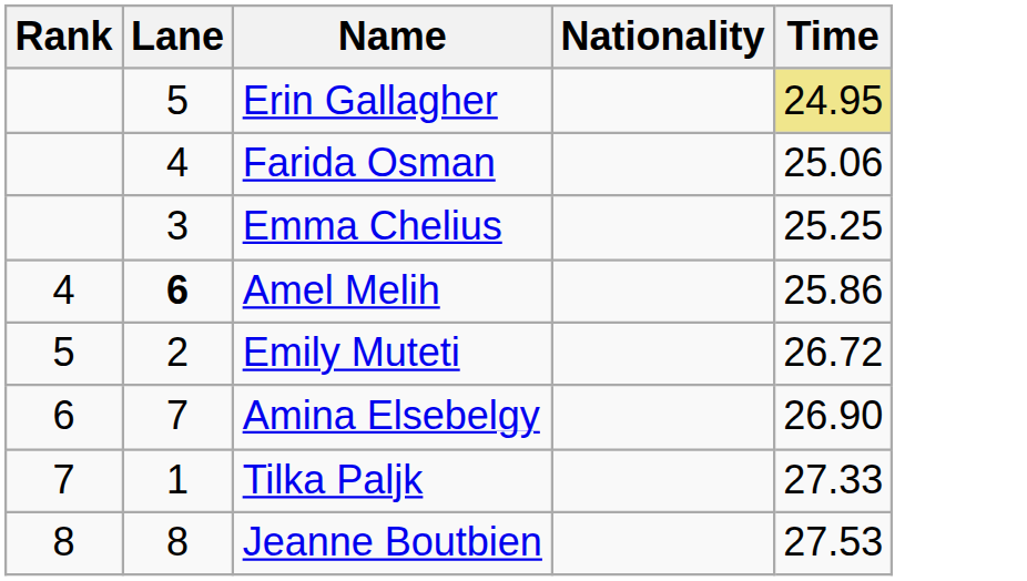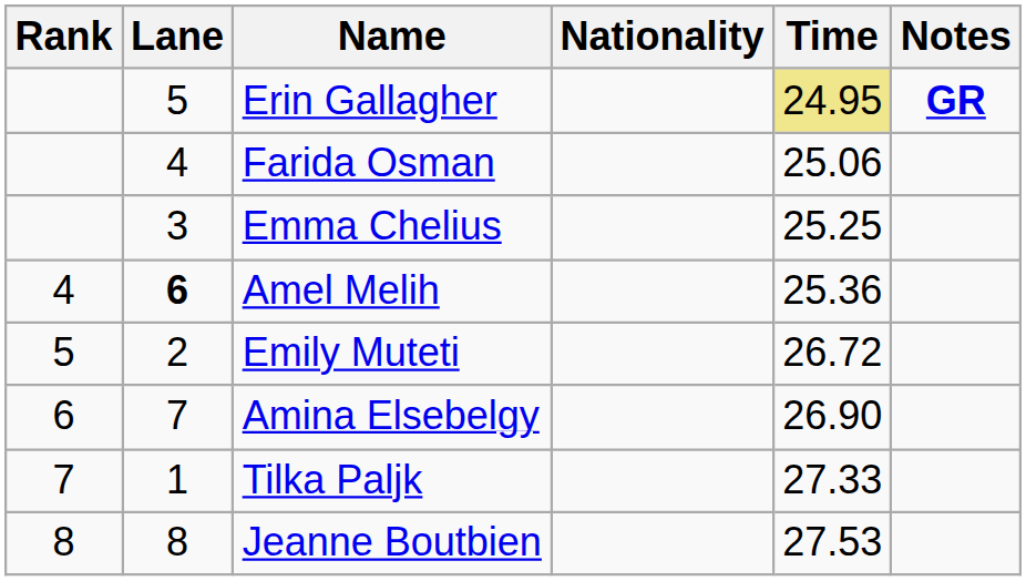+ column: Notes | GR
Amel Melih | Time: 25.86 -> 25.36
